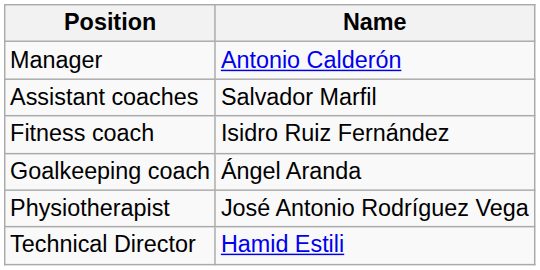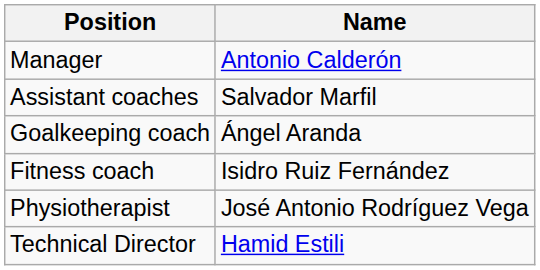rows swapped: Goalkeeping coach <-> Fitness coach
